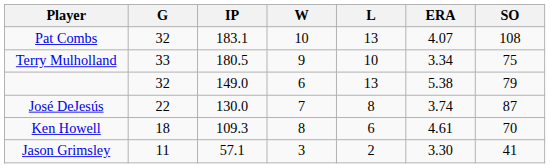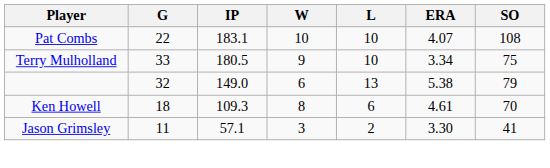Pat Combs | G: 32 -> 22
Pat Combs | L: 13 -> 10
- row: José DeJesús | 22 | 130.0 | 7 | 8 | 3.74 | 87
